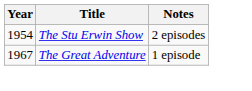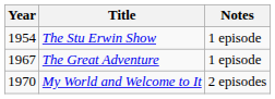The Stu Erwin Show | Notes: 2 episodes -> 1 episode
+ row: 1970 | My World and Welcome to It | 2 episodes
